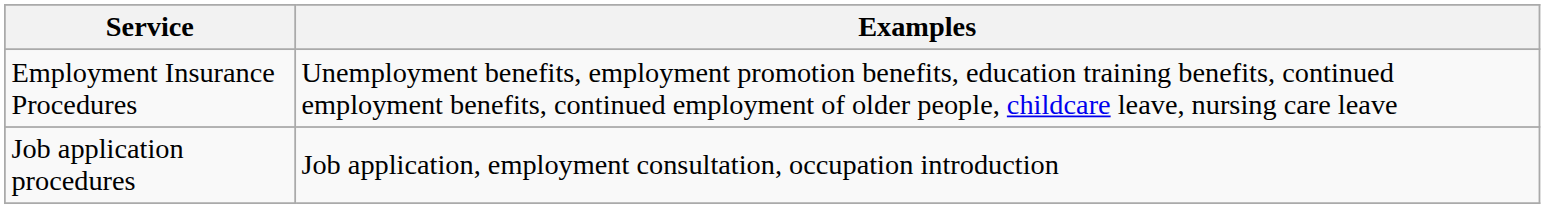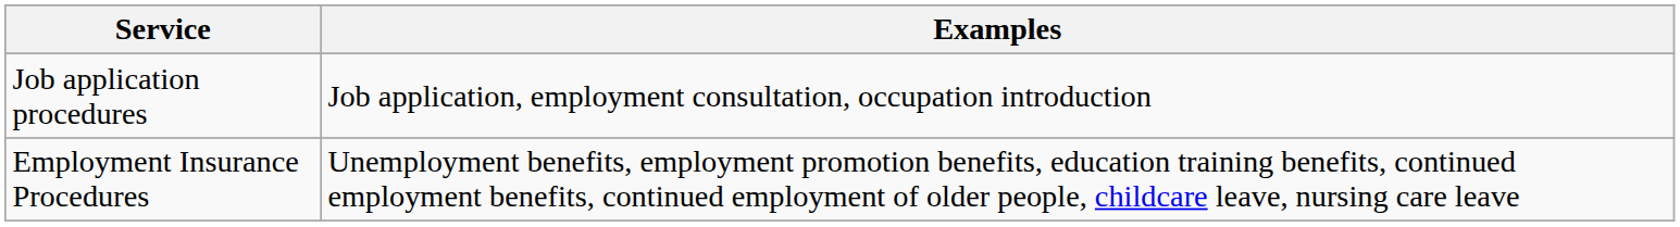rows swapped: Job application procedures <-> Employment Insurance Procedures
